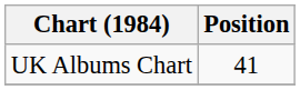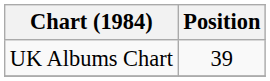UK Albums Chart | Position: 41 -> 39
